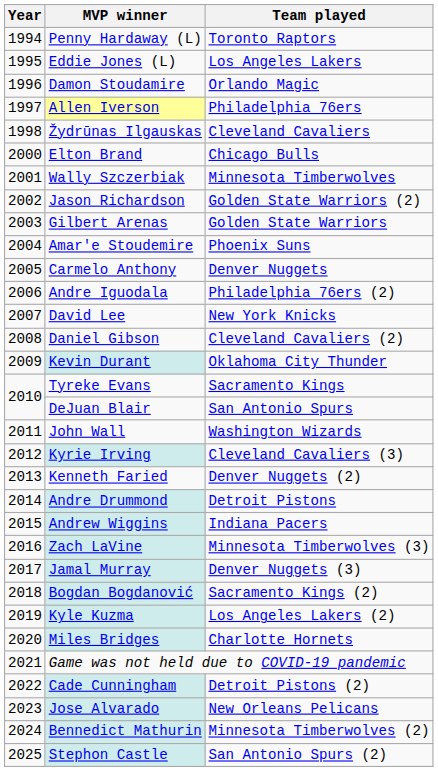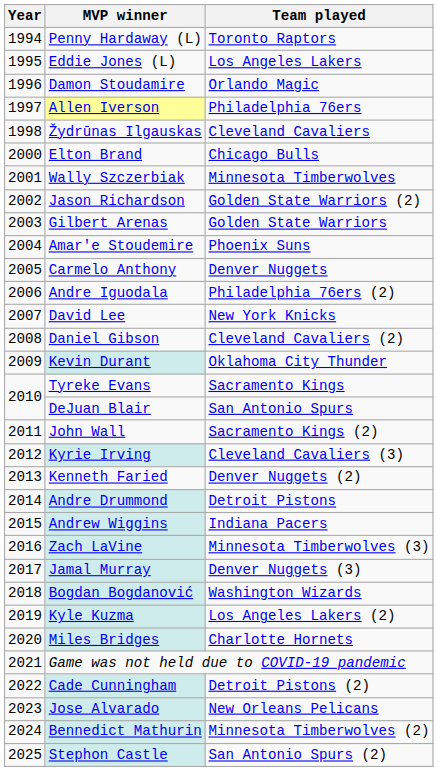John Wall | Team played: Washington Wizards -> Sacramento Kings (2)
Bogdan Bogdanović | Team played: Sacramento Kings (2) -> Washington Wizards
